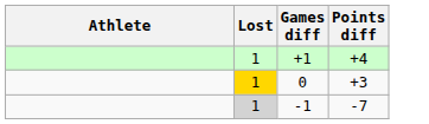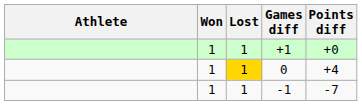+ column: Won | 1 | 1 | 1
+1 | Points diff: +4 -> +0
0 | Points diff: +3 -> +4
-1 | Lost: lightgrey background -> no background
